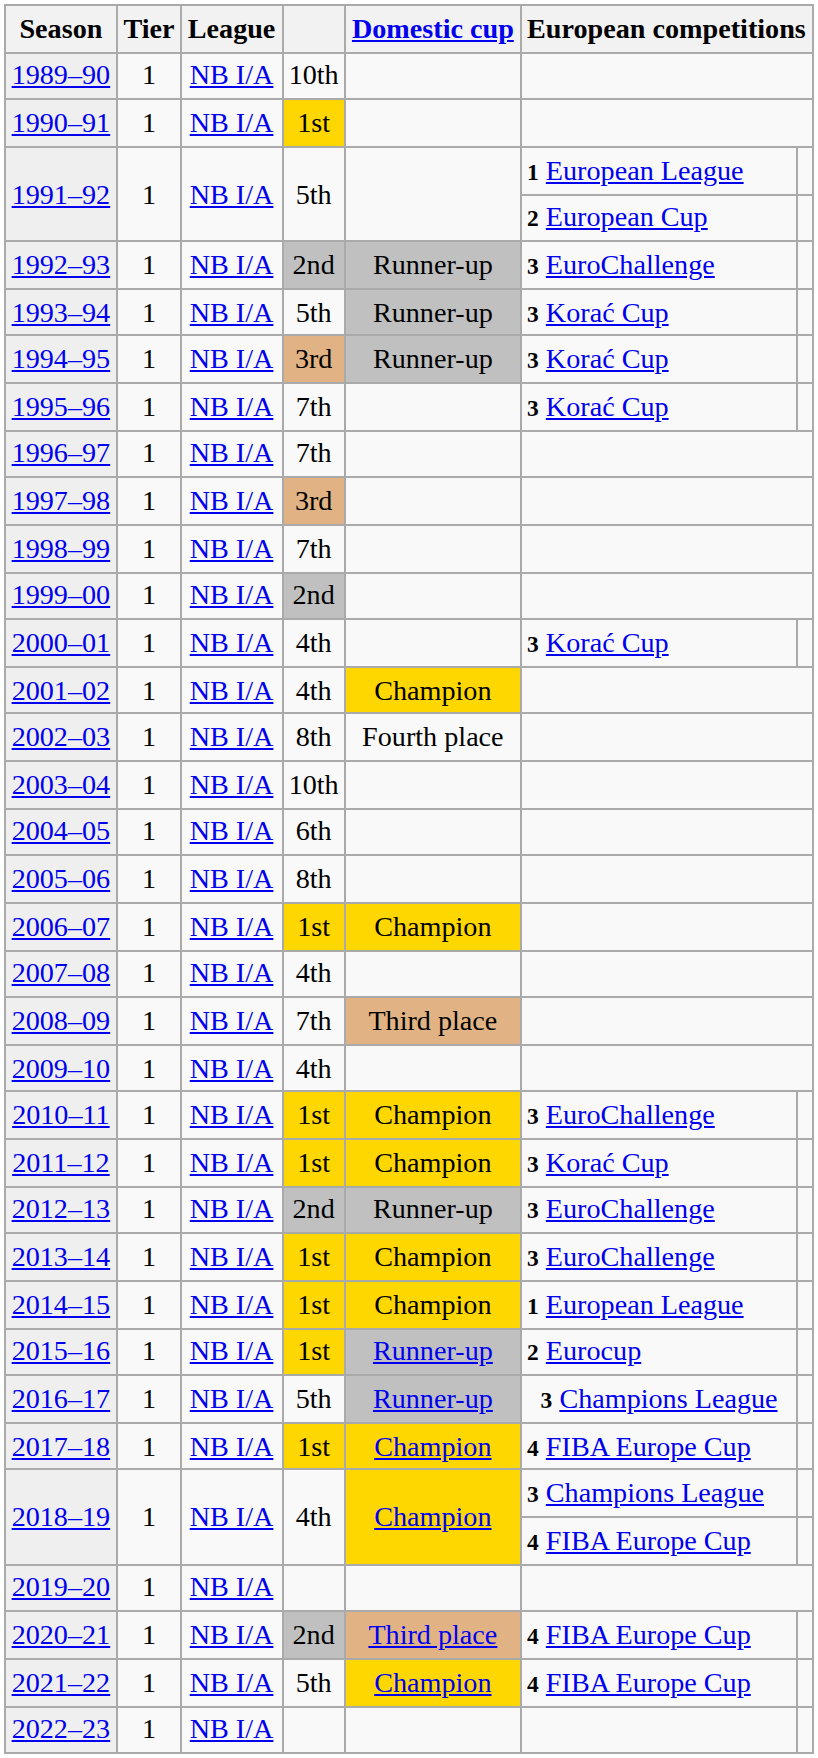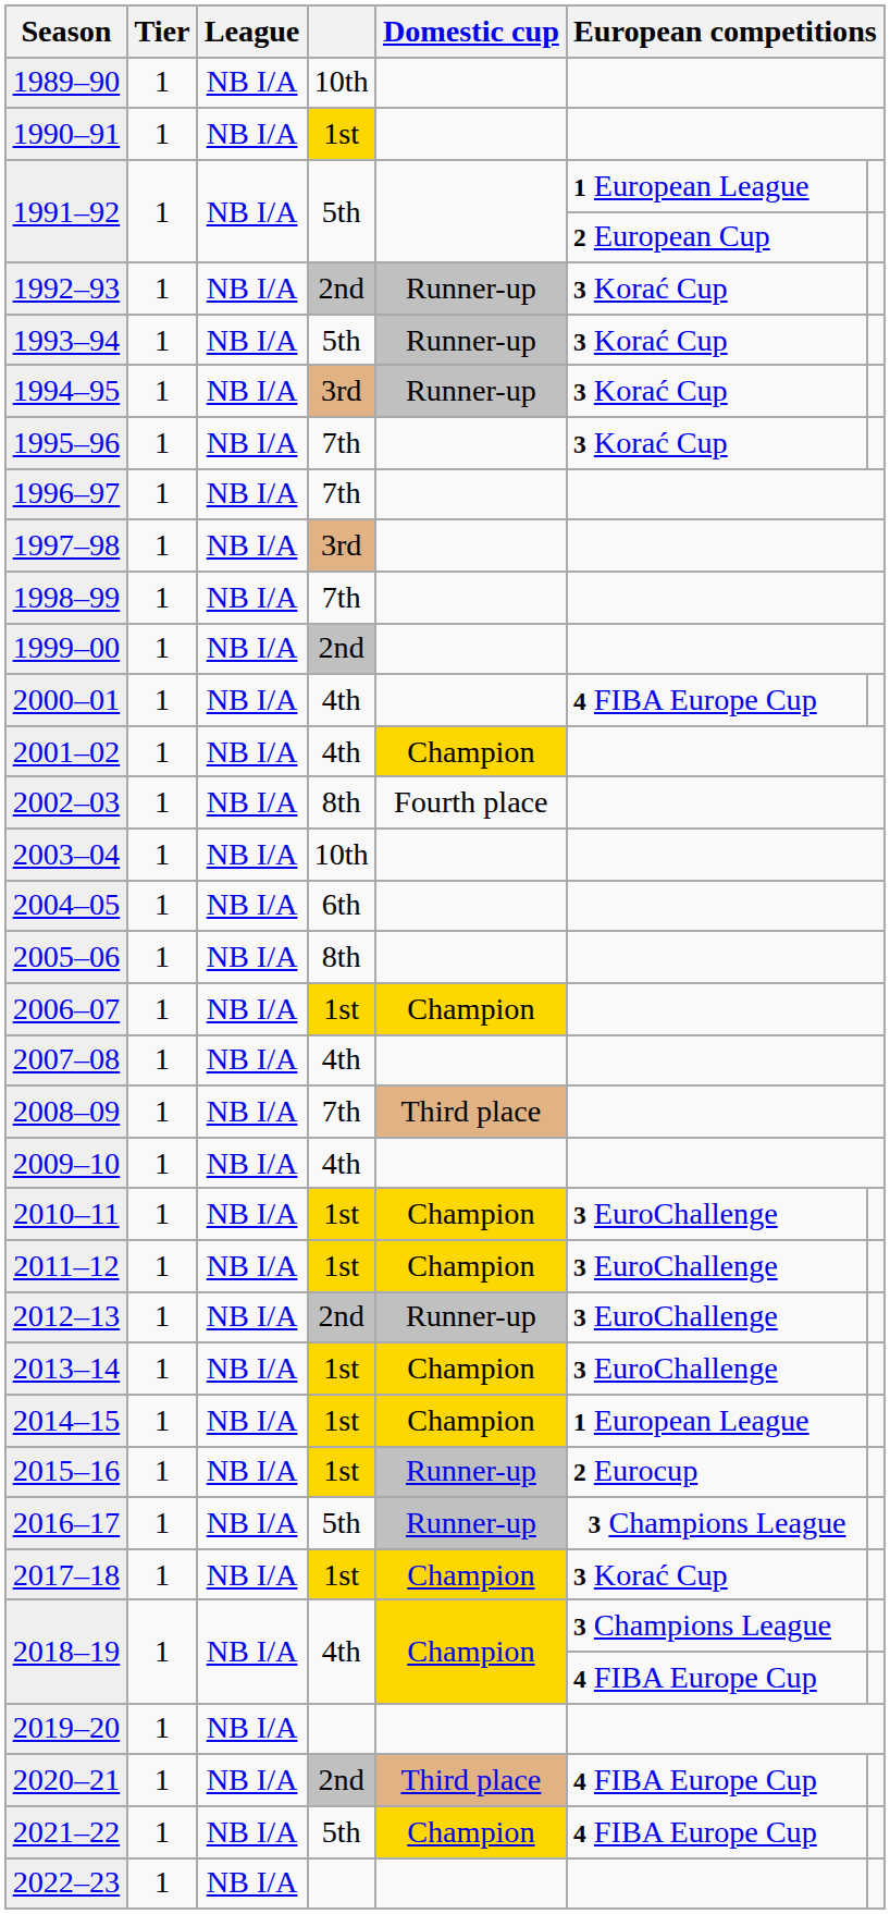1992–93 | column 6: 3 EuroChallenge -> 3 Korać Cup
2000–01 | column 6: 3 Korać Cup -> 4 FIBA Europe Cup
2011–12 | column 6: 3 Korać Cup -> 3 EuroChallenge
2017–18 | column 6: 4 FIBA Europe Cup -> 3 Korać Cup
